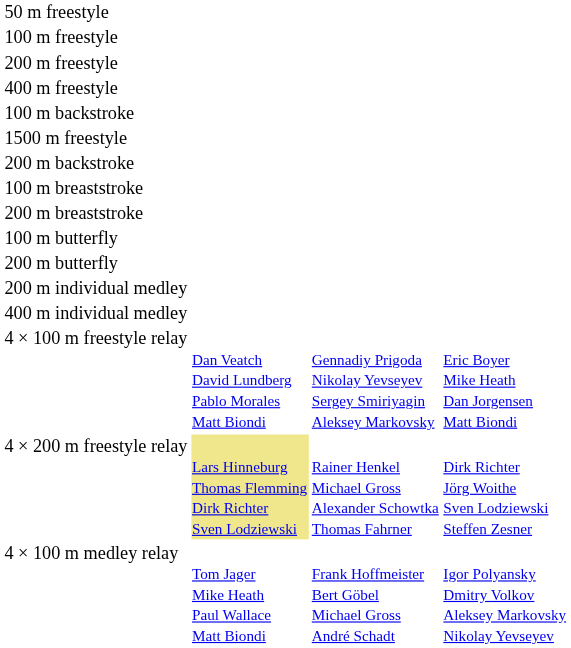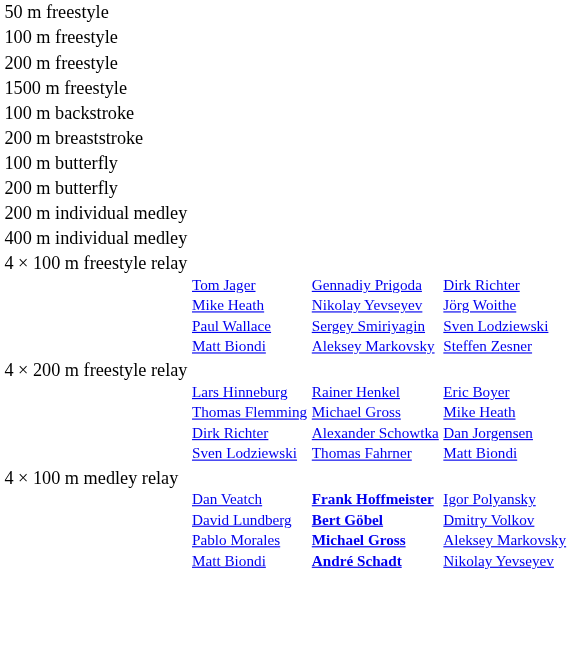- row: 400 m freestyle
rows swapped: 1500 m freestyle <-> 100 m backstroke
- row: 200 m backstroke
- row: 100 m breaststroke
4 × 100 m freestyle relay | column 2: Dan Veatch David Lundberg Pablo Morales Matt Biondi -> Tom Jager Mike Heath Paul Wallace Matt Biondi
4 × 100 m freestyle relay | column 4: Eric Boyer Mike Heath Dan Jorgensen Matt Biondi -> Dirk Richter Jörg Woithe Sven Lodziewski Steffen Zesner
4 × 200 m freestyle relay | column 2: khaki background -> no background
4 × 200 m freestyle relay | column 4: Dirk Richter Jörg Woithe Sven Lodziewski Steffen Zesner -> Eric Boyer Mike Heath Dan Jorgensen Matt Biondi
4 × 100 m medley relay | column 2: Tom Jager Mike Heath Paul Wallace Matt Biondi -> Dan Veatch David Lundberg Pablo Morales Matt Biondi
4 × 100 m medley relay | column 3: normal -> bold
